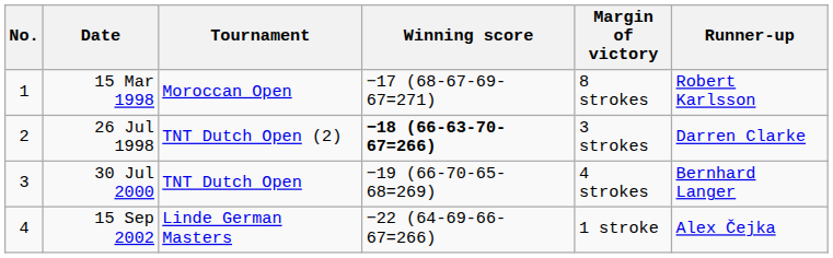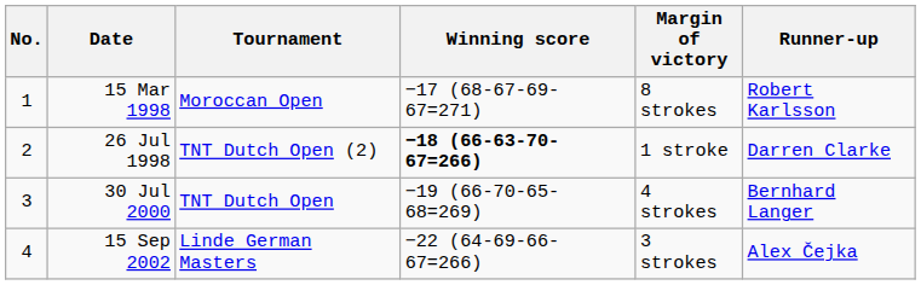26 Jul 1998 | Margin of victory: 3 strokes -> 1 stroke
15 Sep 2002 | Margin of victory: 1 stroke -> 3 strokes
